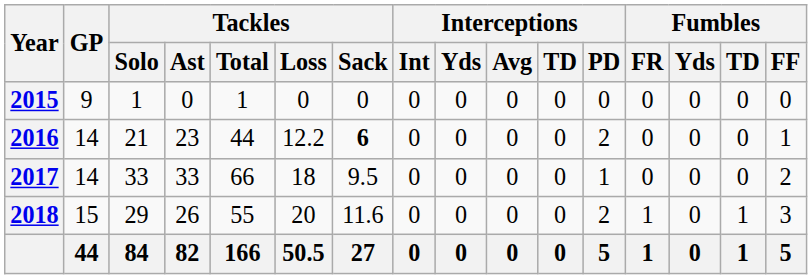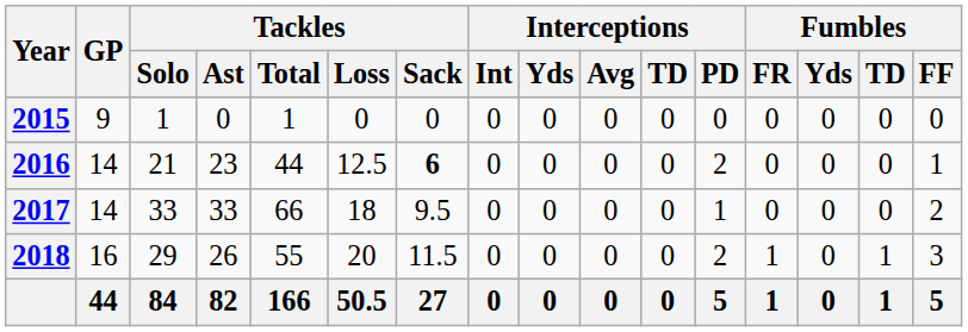2016 | Tackles / Loss: 12.2 -> 12.5
2018 | GP: 15 -> 16
2018 | Tackles / Sack: 11.6 -> 11.5
